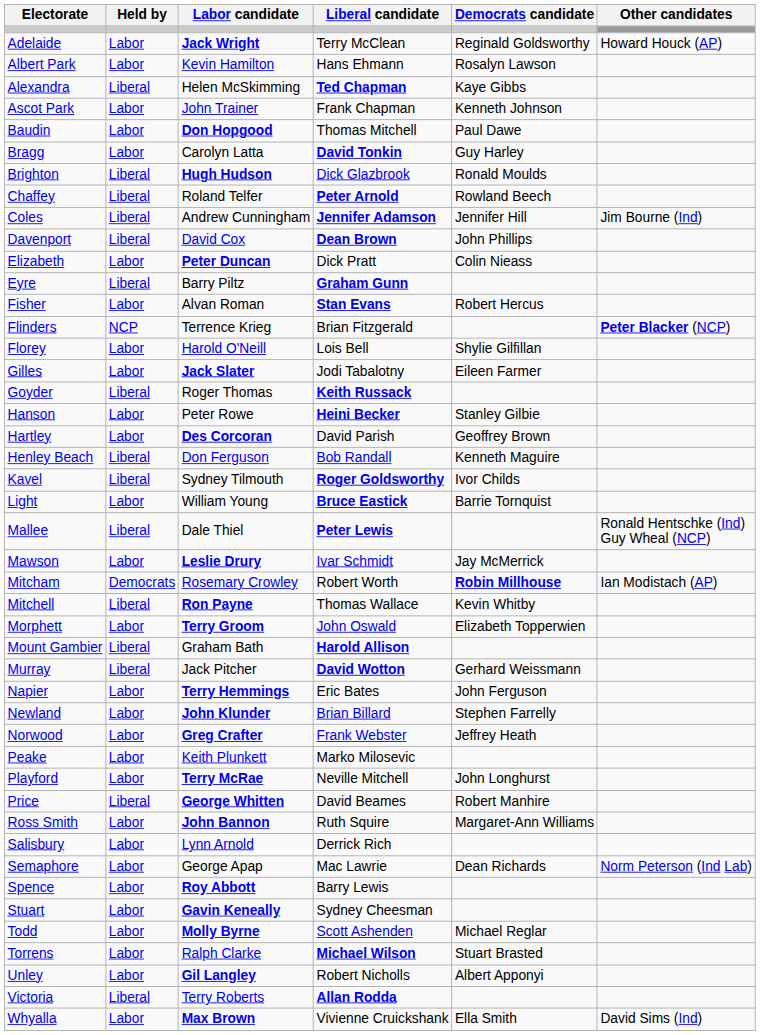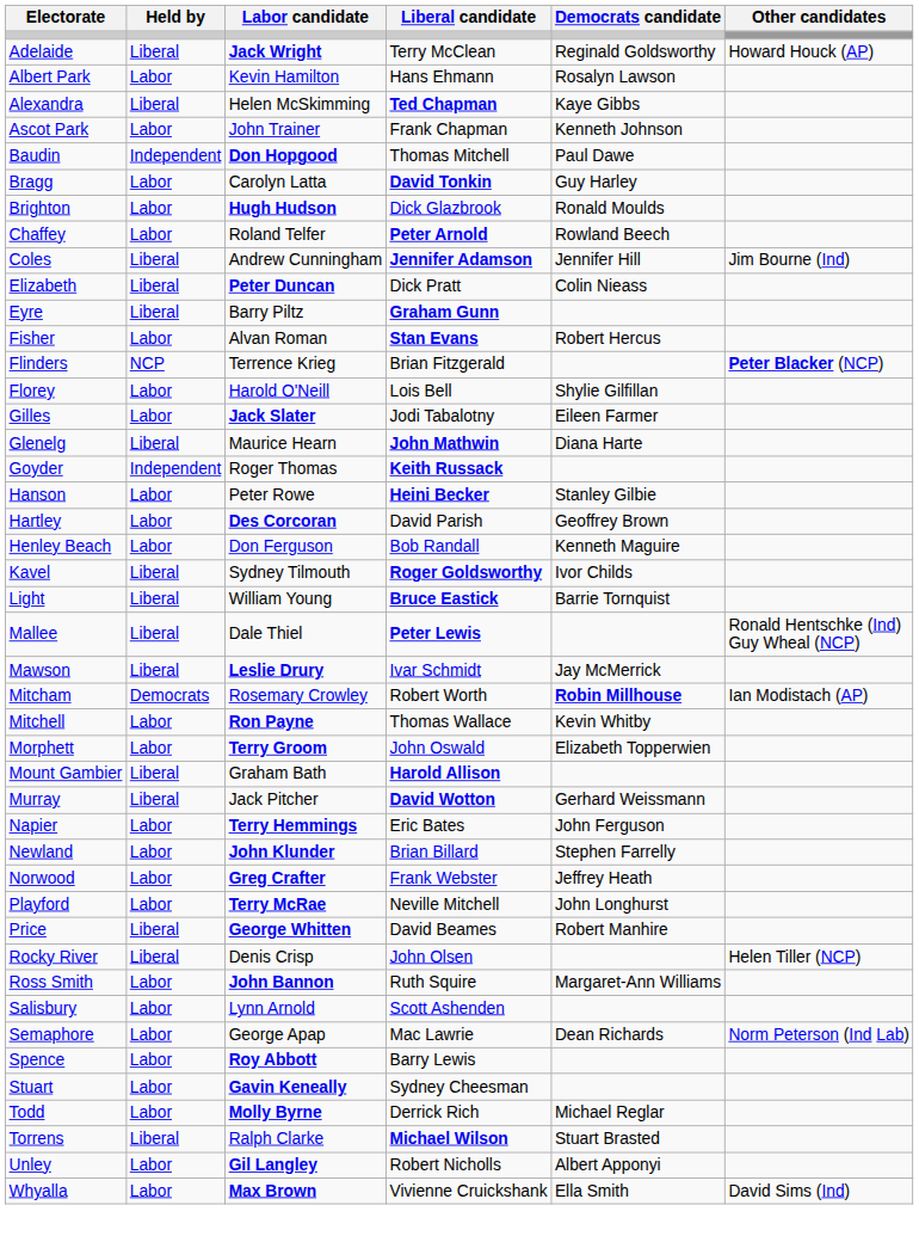Adelaide | Held by: Labor -> Liberal
Baudin | Held by: Labor -> Independent
Brighton | Held by: Liberal -> Labor
Chaffey | Held by: Liberal -> Labor
- row: Davenport | Liberal | David Cox | Dean Brown | John Phillips
Elizabeth | Held by: Labor -> Liberal
+ row: Glenelg | Liberal | Maurice Hearn | John Mathwin | Diana Harte
Goyder | Held by: Liberal -> Independent
Henley Beach | Held by: Liberal -> Labor
Light | Held by: Labor -> Liberal
Mawson | Held by: Labor -> Liberal
Mitchell | Held by: Liberal -> Labor
- row: Peake | Labor | Keith Plunkett | Marko Milosevic
+ row: Rocky River | Liberal | Denis Crisp | John Olsen | Helen Tiller (NCP)
Salisbury | Liberal candidate: Derrick Rich -> Scott Ashenden
Todd | Liberal candidate: Scott Ashenden -> Derrick Rich
Torrens | Held by: Labor -> Liberal
- row: Victoria | Liberal | Terry Roberts | Allan Rodda
